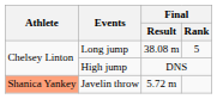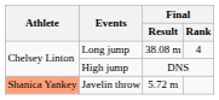Long jump | Final / Rank: 5 -> 4
